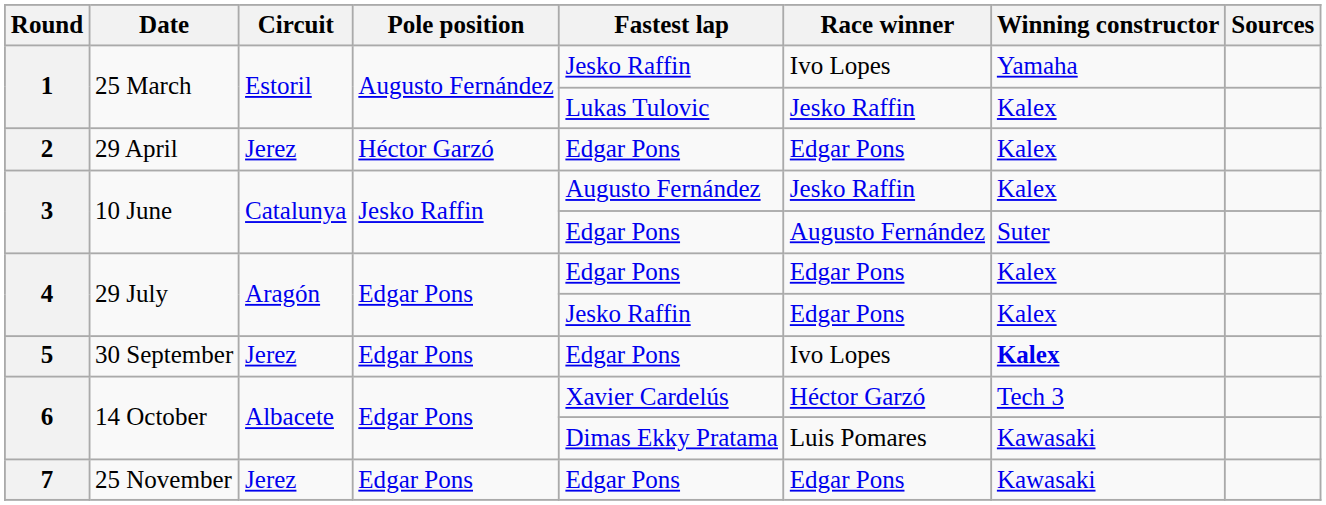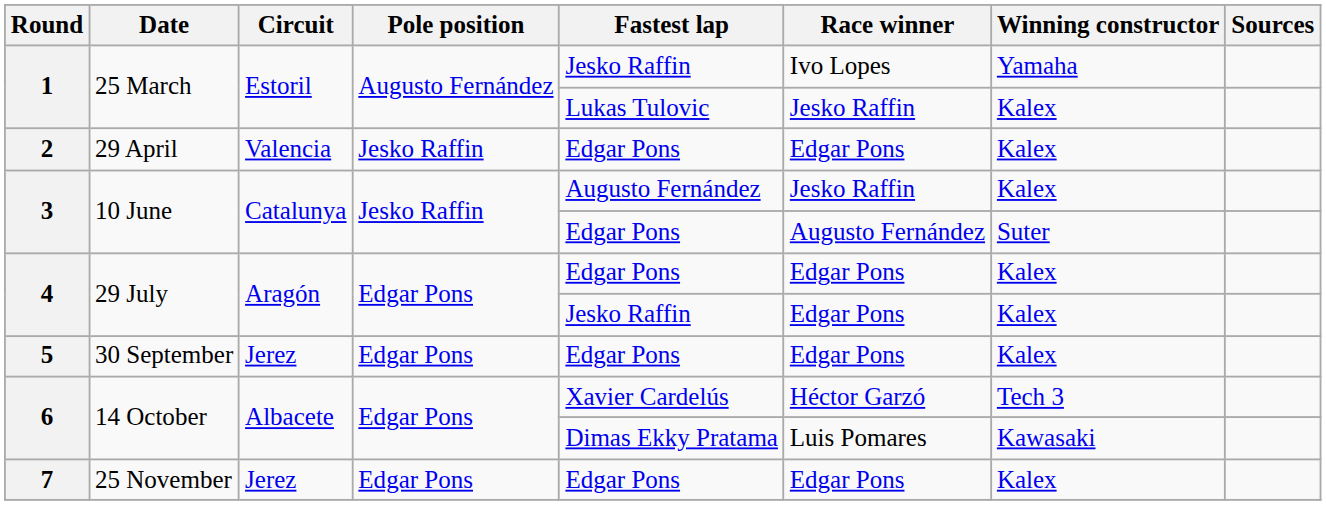2 | Circuit: Jerez -> Valencia
2 | Pole position: Héctor Garzó -> Jesko Raffin
5 | Race winner: Ivo Lopes -> Edgar Pons
5 | Winning constructor: bold -> normal
7 | Winning constructor: Kawasaki -> Kalex
